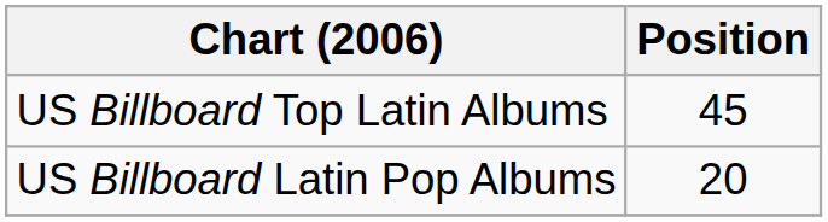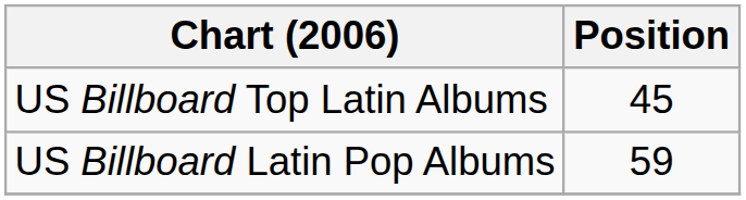US Billboard Latin Pop Albums | Position: 20 -> 59
